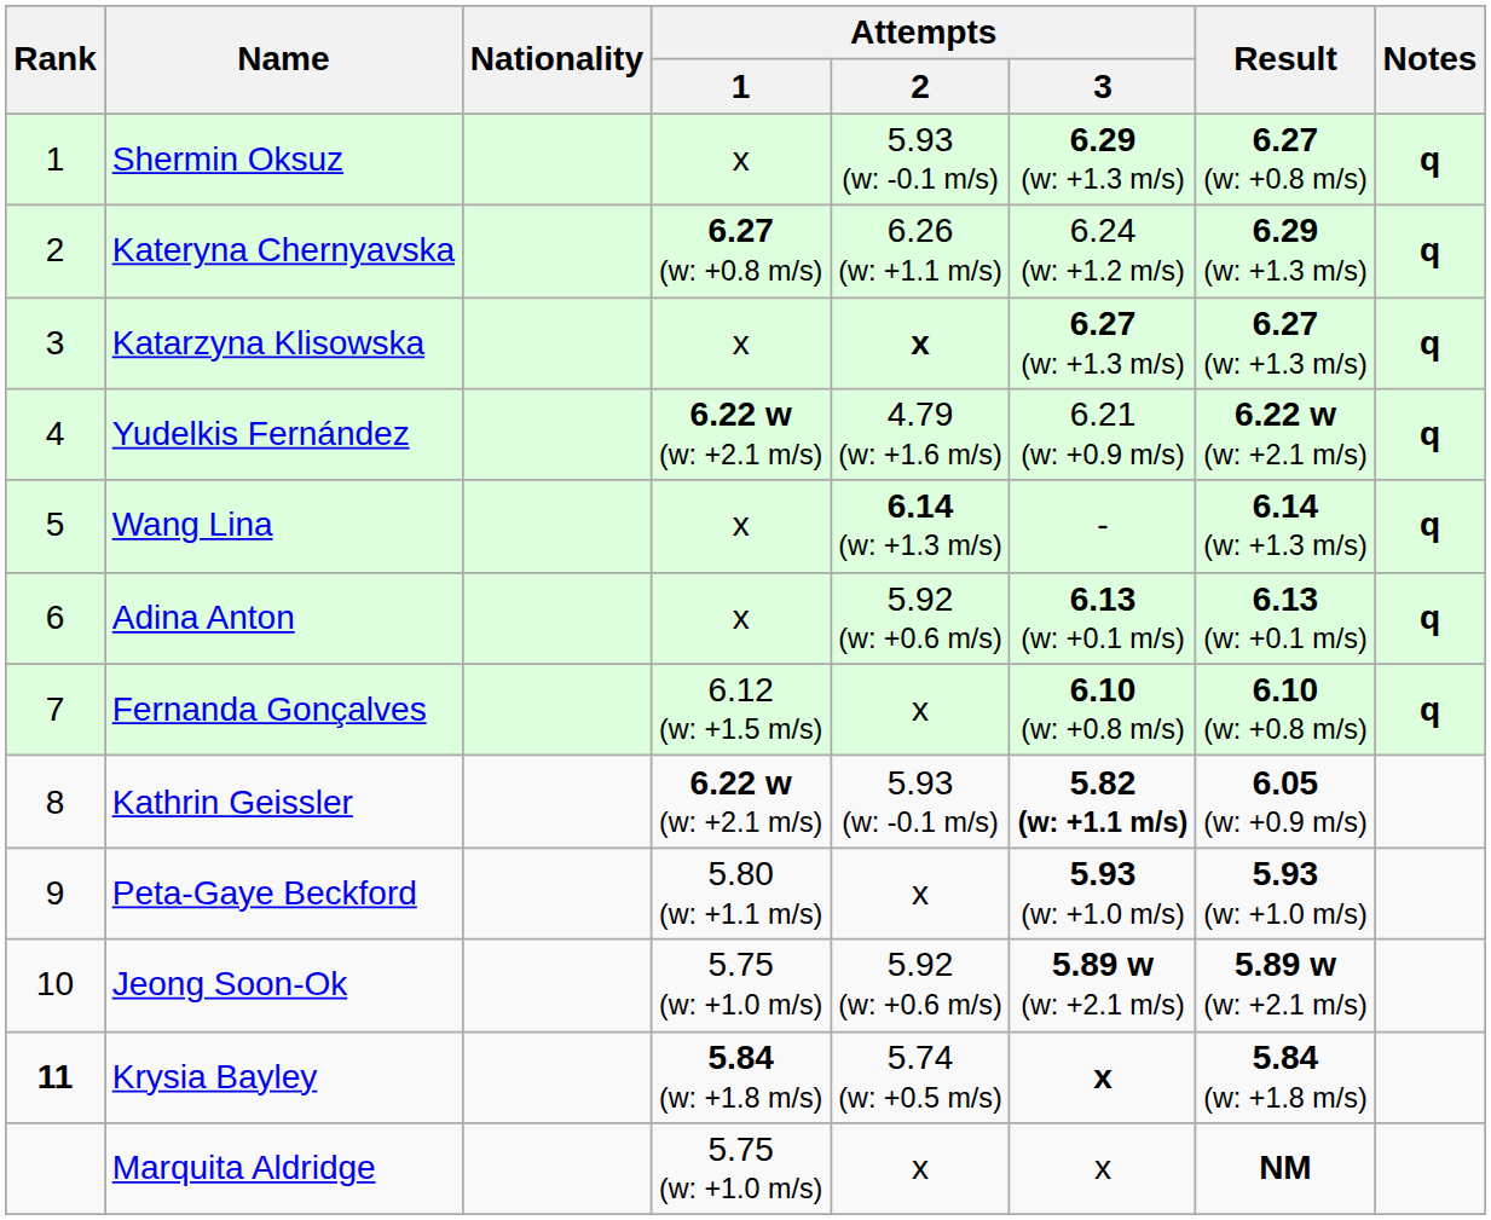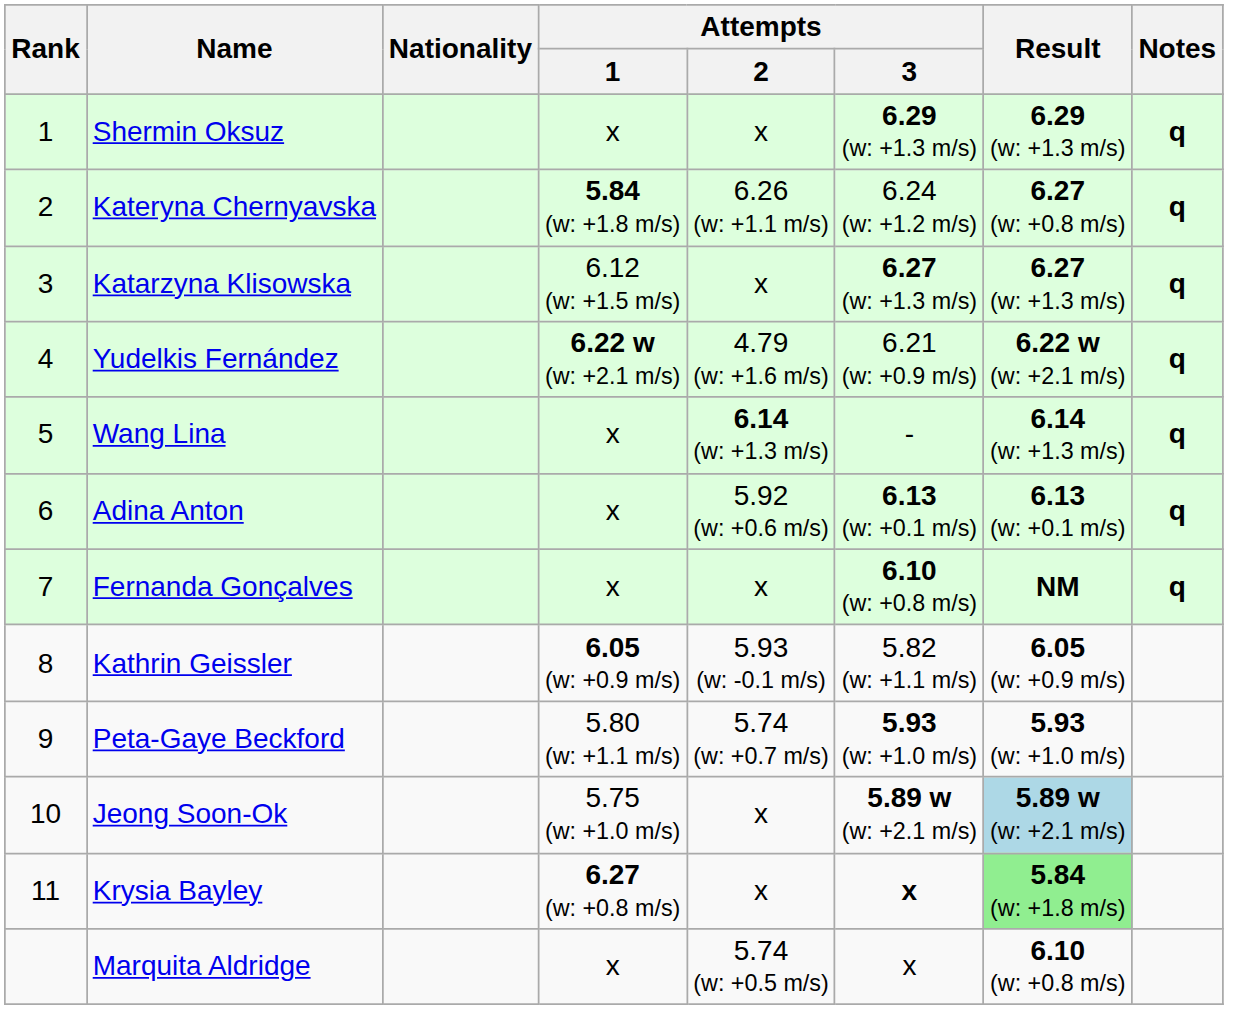Shermin Oksuz | Attempts / 2: 5.93 (w: -0.1 m/s) -> x
Shermin Oksuz | Result: 6.27 (w: +0.8 m/s) -> 6.29 (w: +1.3 m/s)
Kateryna Chernyavska | Attempts / 1: 6.27 (w: +0.8 m/s) -> 5.84 (w: +1.8 m/s)
Kateryna Chernyavska | Result: 6.29 (w: +1.3 m/s) -> 6.27 (w: +0.8 m/s)
Katarzyna Klisowska | Attempts / 1: x -> 6.12 (w: +1.5 m/s)
Katarzyna Klisowska | Attempts / 2: bold -> normal
Fernanda Gonçalves | Attempts / 1: 6.12 (w: +1.5 m/s) -> x
Fernanda Gonçalves | Result: 6.10 (w: +0.8 m/s) -> NM
Kathrin Geissler | Attempts / 1: 6.22 w (w: +2.1 m/s) -> 6.05 (w: +0.9 m/s)
Kathrin Geissler | Attempts / 3: bold -> normal
Peta-Gaye Beckford | Attempts / 2: x -> 5.74 (w: +0.7 m/s)
Jeong Soon-Ok | Attempts / 2: 5.92 (w: +0.6 m/s) -> x
Jeong Soon-Ok | Result: no background -> lightblue background
Krysia Bayley | Rank: bold -> normal
Krysia Bayley | Attempts / 1: 5.84 (w: +1.8 m/s) -> 6.27 (w: +0.8 m/s)
Krysia Bayley | Attempts / 2: 5.74 (w: +0.5 m/s) -> x
Krysia Bayley | Result: no background -> lightgreen background
Marquita Aldridge | Attempts / 1: 5.75 (w: +1.0 m/s) -> x
Marquita Aldridge | Attempts / 2: x -> 5.74 (w: +0.5 m/s)
Marquita Aldridge | Result: NM -> 6.10 (w: +0.8 m/s)
